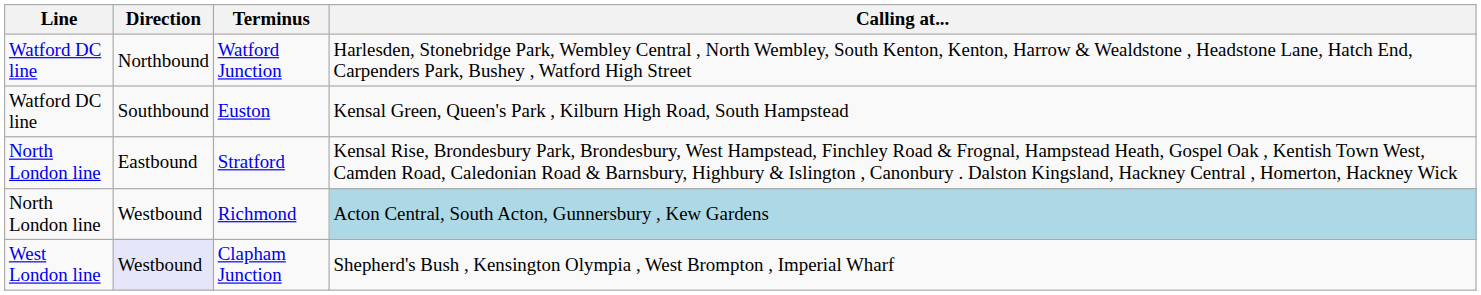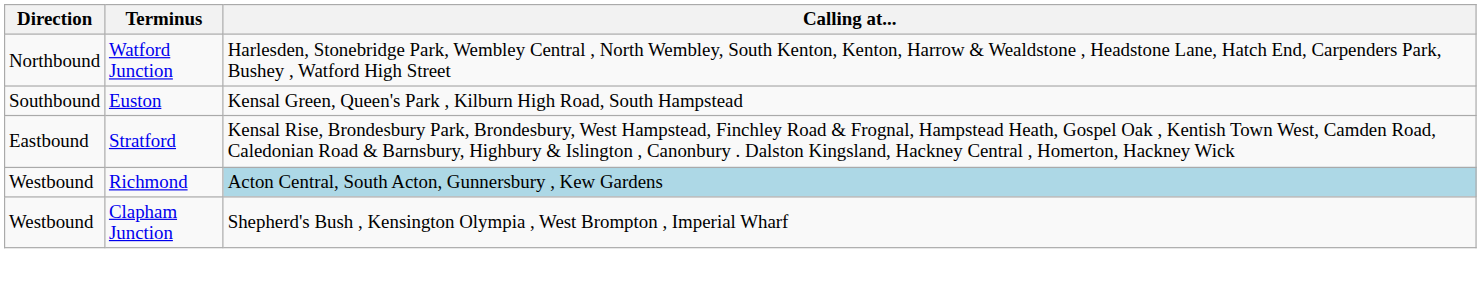- column: Line | Watford DC line | Watford DC line | North London line | North London line | West London line
Clapham Junction | Direction: lavender background -> no background
